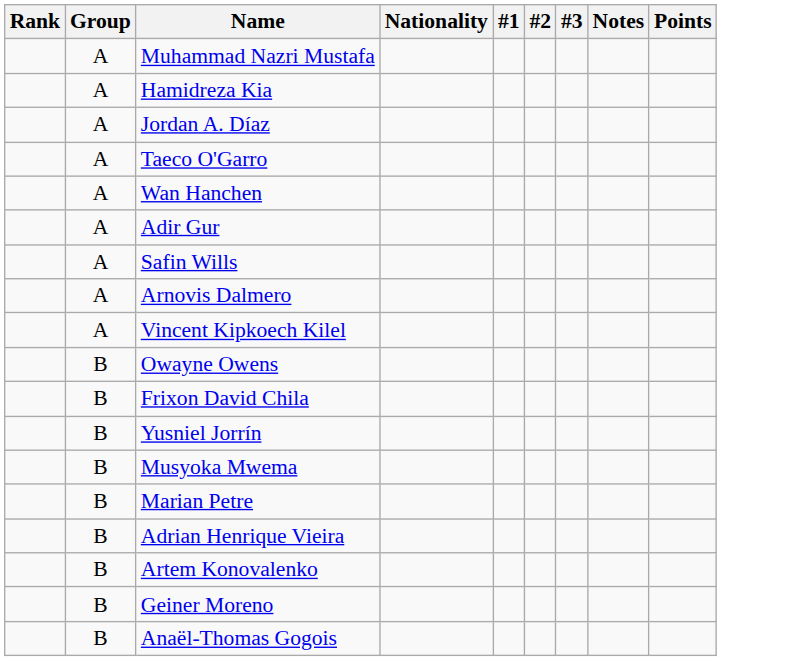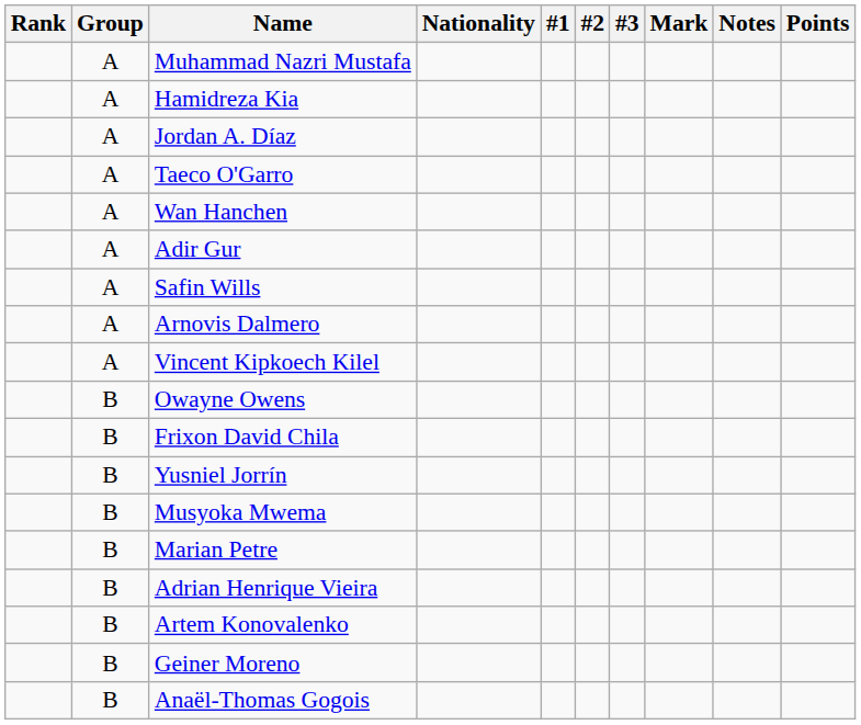+ column: Mark
